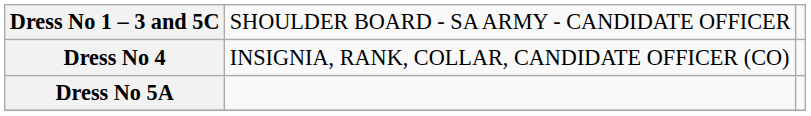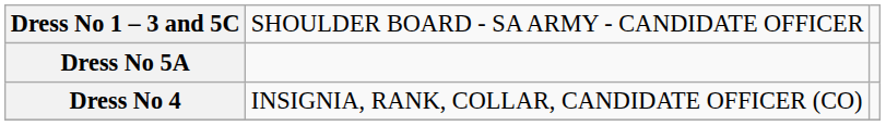rows swapped: Dress No 5A <-> Dress No 4
